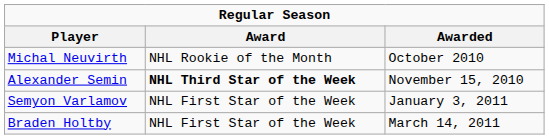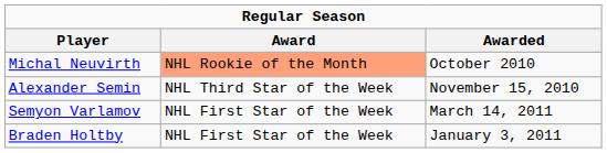Michal Neuvirth | Award: no background -> lightsalmon background
Alexander Semin | Award: bold -> normal
Semyon Varlamov | Awarded: January 3, 2011 -> March 14, 2011
Braden Holtby | Awarded: March 14, 2011 -> January 3, 2011
